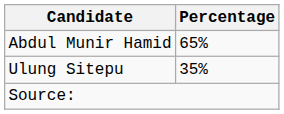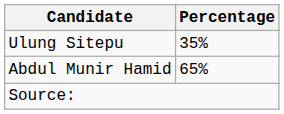rows swapped: Abdul Munir Hamid <-> Ulung Sitepu
